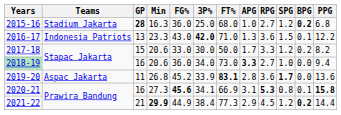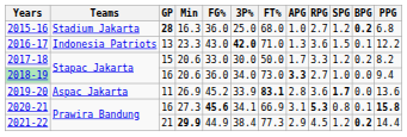2019-20 | Min: 26.8 -> 26.9
